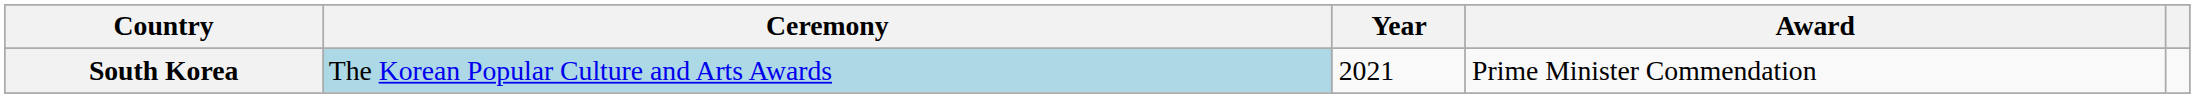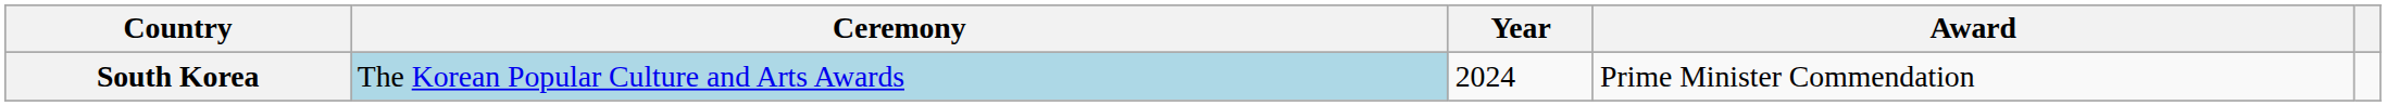South Korea | Year: 2021 -> 2024
